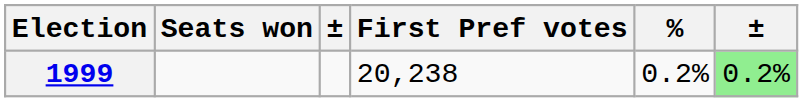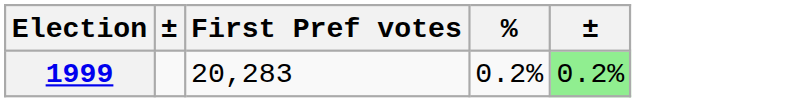- column: Seats won
1999 | First Pref votes: 20,238 -> 20,283
